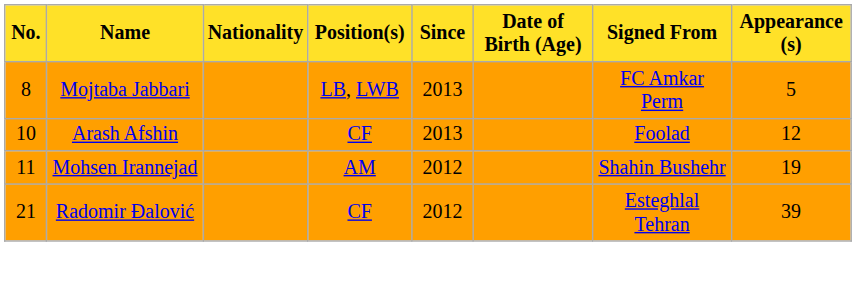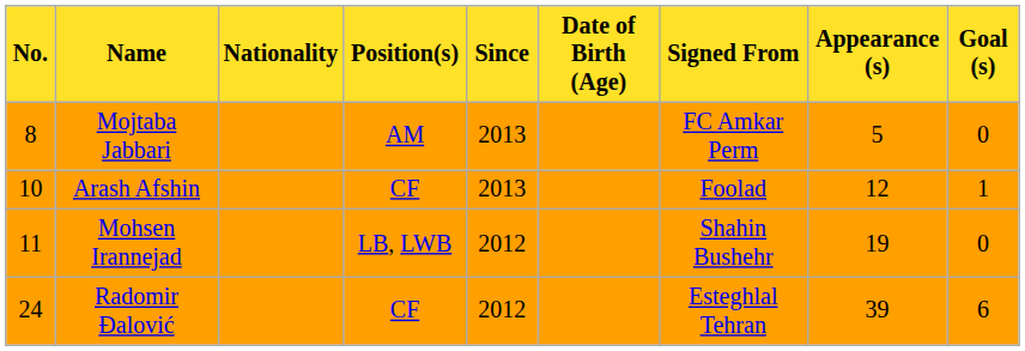+ column: Goal (s) | 0 | 1 | 0 | 6
Mojtaba Jabbari | Position(s): LB, LWB -> AM
Mohsen Irannejad | Position(s): AM -> LB, LWB
Radomir Đalović | No.: 21 -> 24
